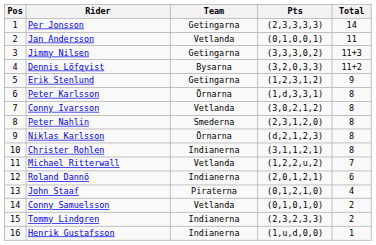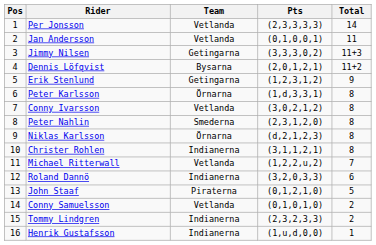Per Jonsson | Team: Getingarna -> Vetlanda
Dennis Löfqvist | Pts: (3,2,0,3,3) -> (2,0,1,2,1)
Roland Dannö | Pts: (2,0,1,2,1) -> (3,2,0,3,3)
John Staaf | Total: 4 -> 5
